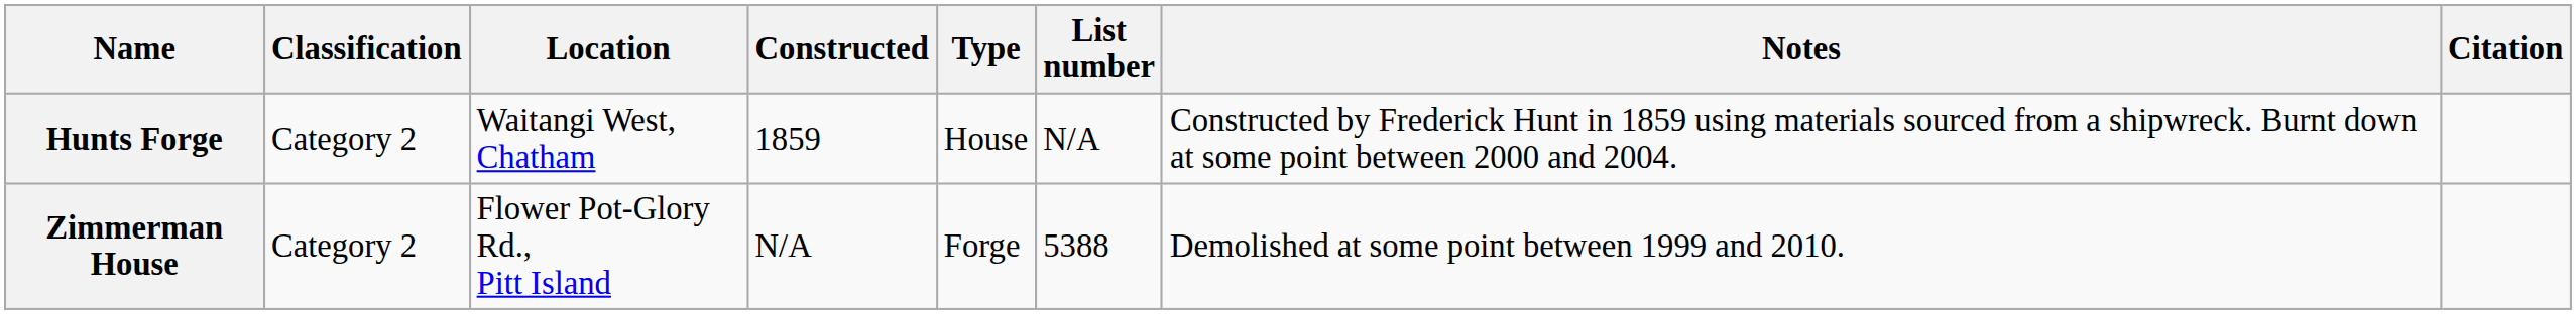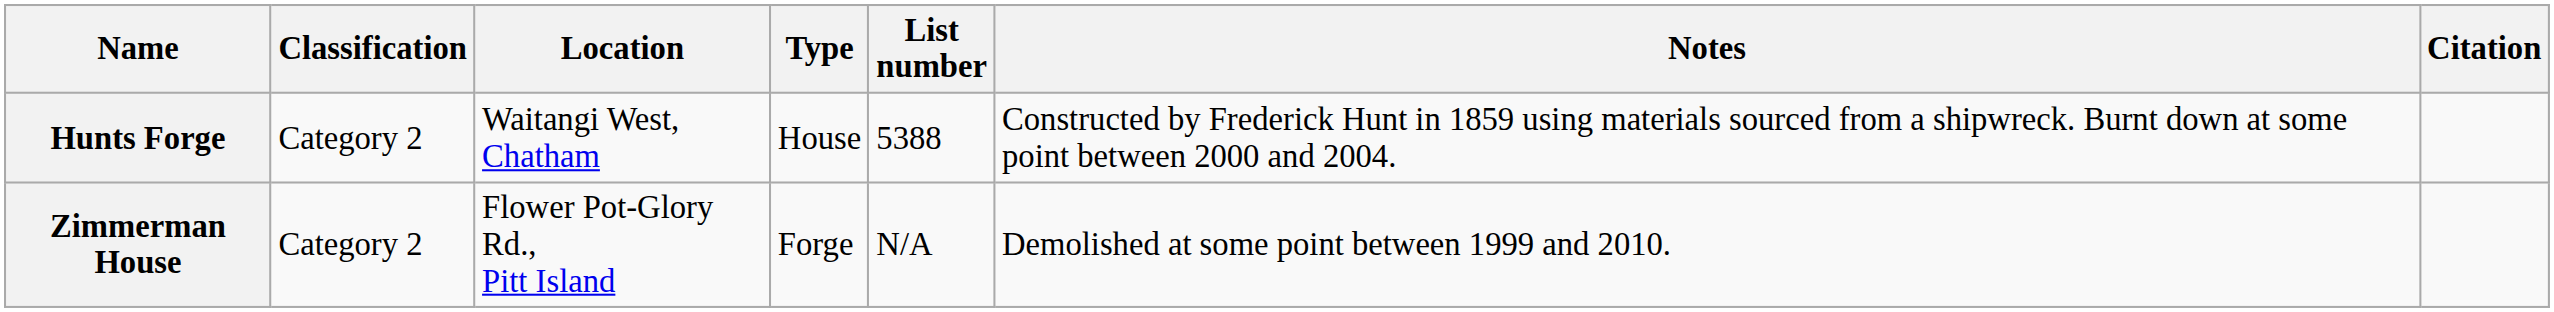- column: Constructed | 1859 | N/A
Hunts Forge | List number: N/A -> 5388
Zimmerman House | List number: 5388 -> N/A
